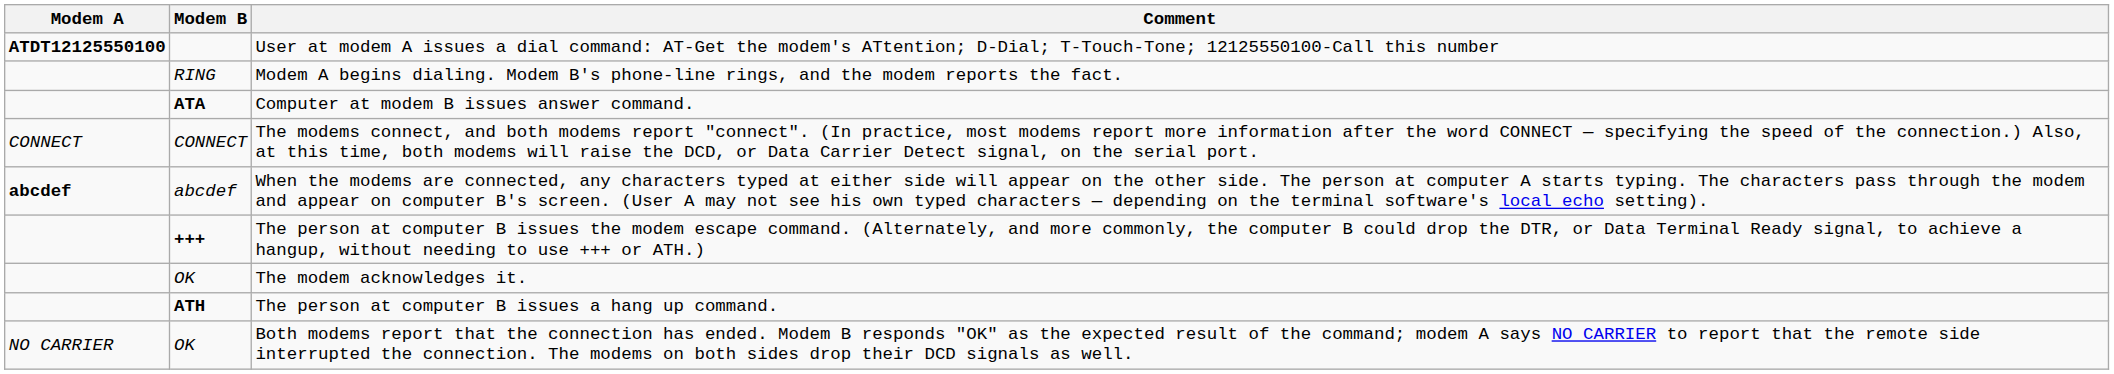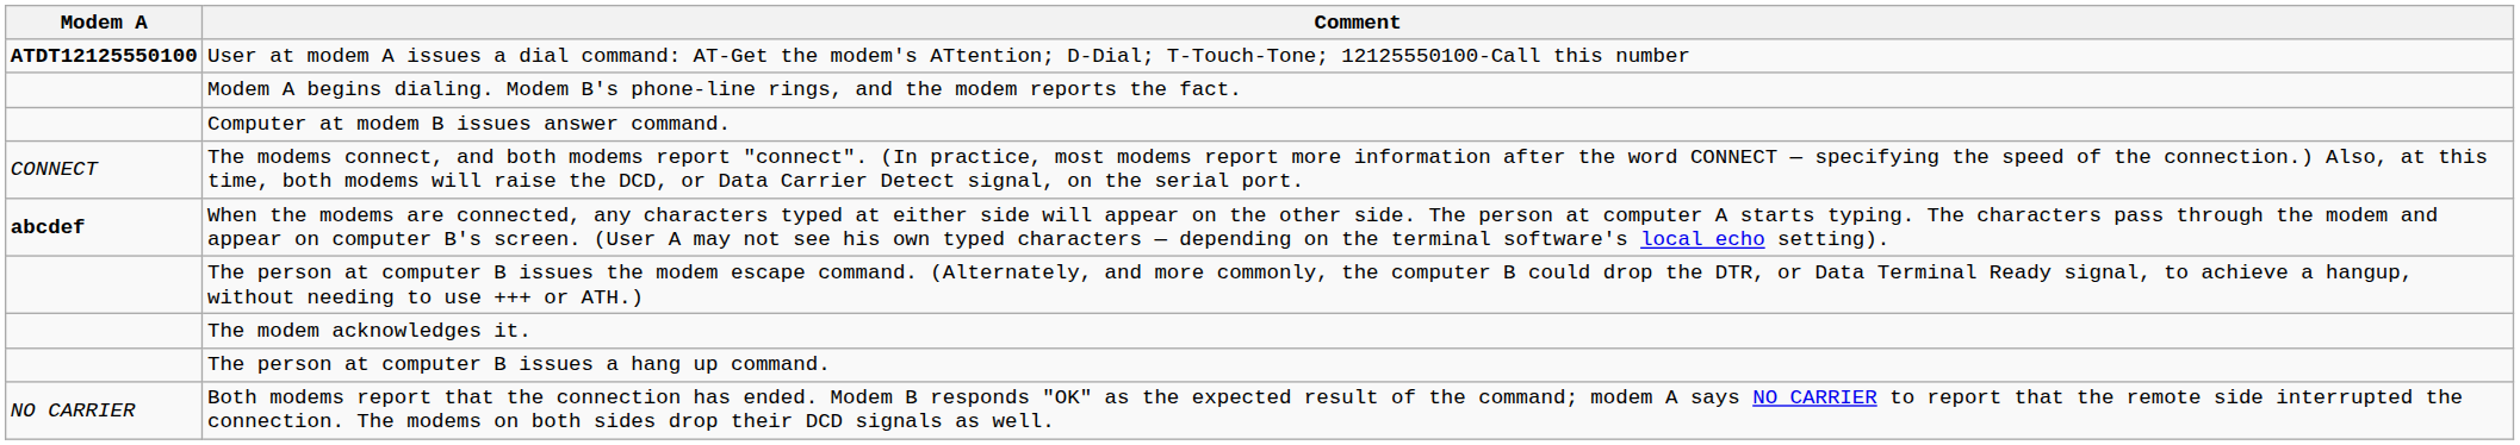- column: Modem B | RING | ATA | CONNECT | abcdef | +++ | OK | ATH | OK
